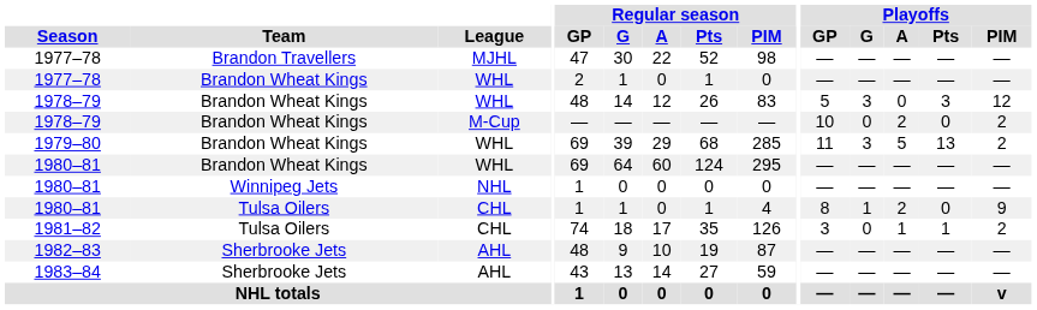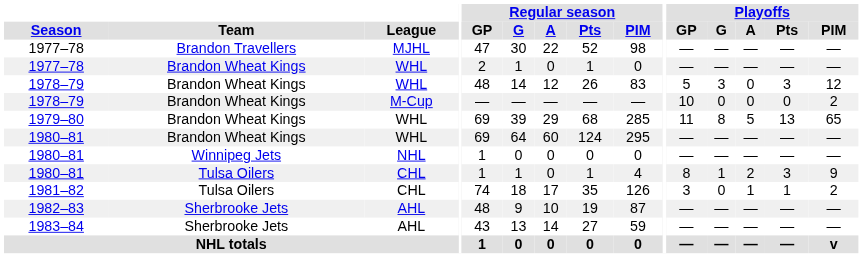1978–79 / M-Cup | Playoffs / A: 2 -> 0
1979–80 | Playoffs / G: 3 -> 8
1979–80 | Playoffs / PIM: 2 -> 65
1980–81 / CHL | Playoffs / Pts: 0 -> 3
